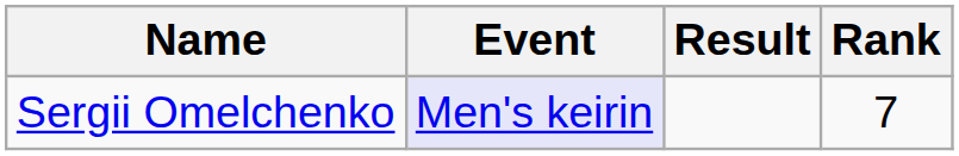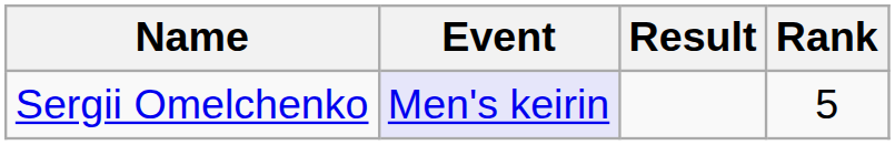Sergii Omelchenko | Rank: 7 -> 5
